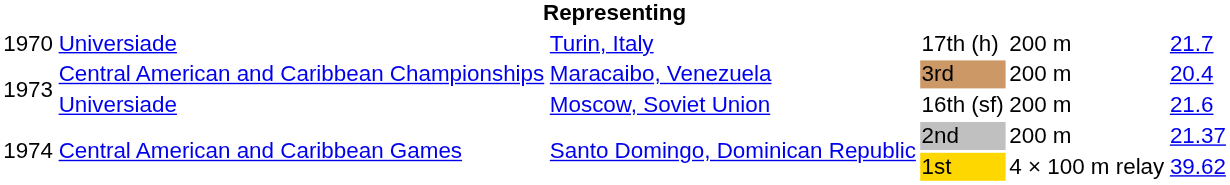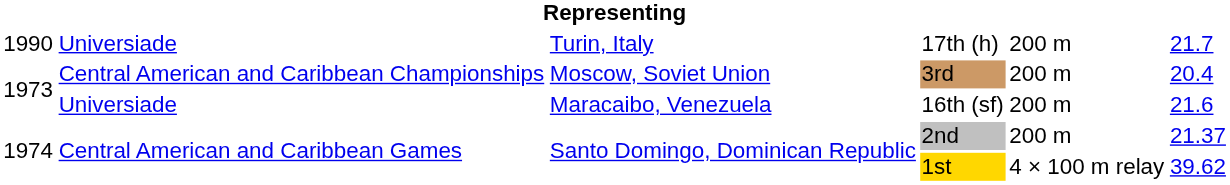17th (h) | column 1: 1970 -> 1990
3rd | column 3: Maracaibo, Venezuela -> Moscow, Soviet Union
16th (sf) | column 3: Moscow, Soviet Union -> Maracaibo, Venezuela
